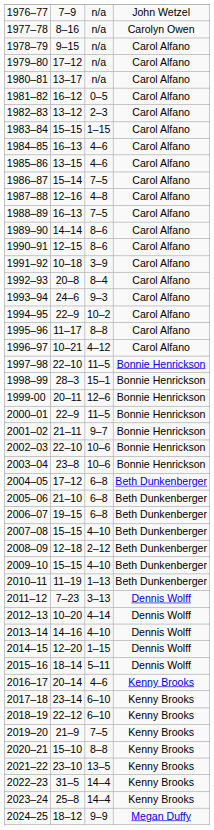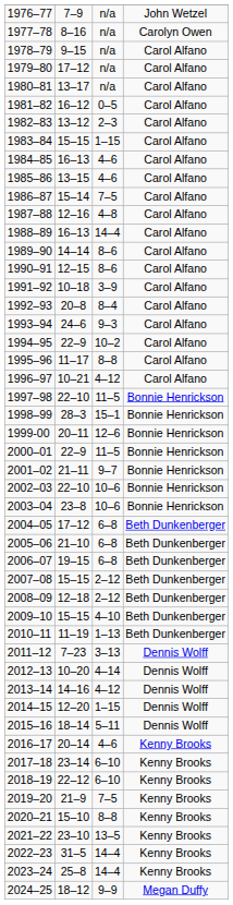1988–89 | column 3: 7–5 -> 14–4
2007–08 | column 3: 4–10 -> 2–12
2013–14 | column 3: 4–10 -> 4–12
